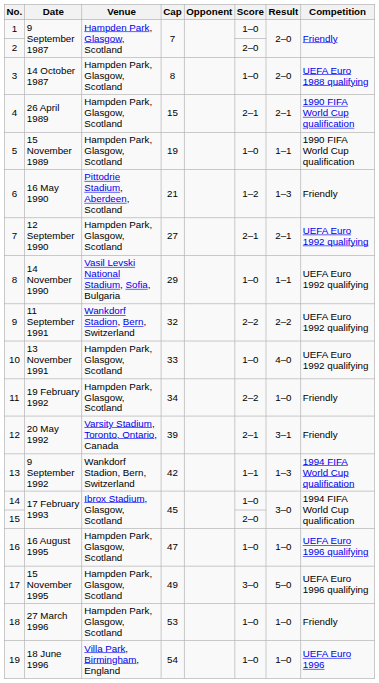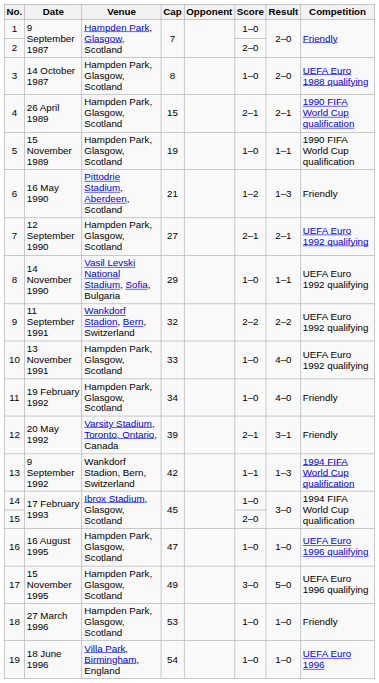11 | Score: 2–2 -> 1–0
11 | Result: 1–0 -> 4–0
